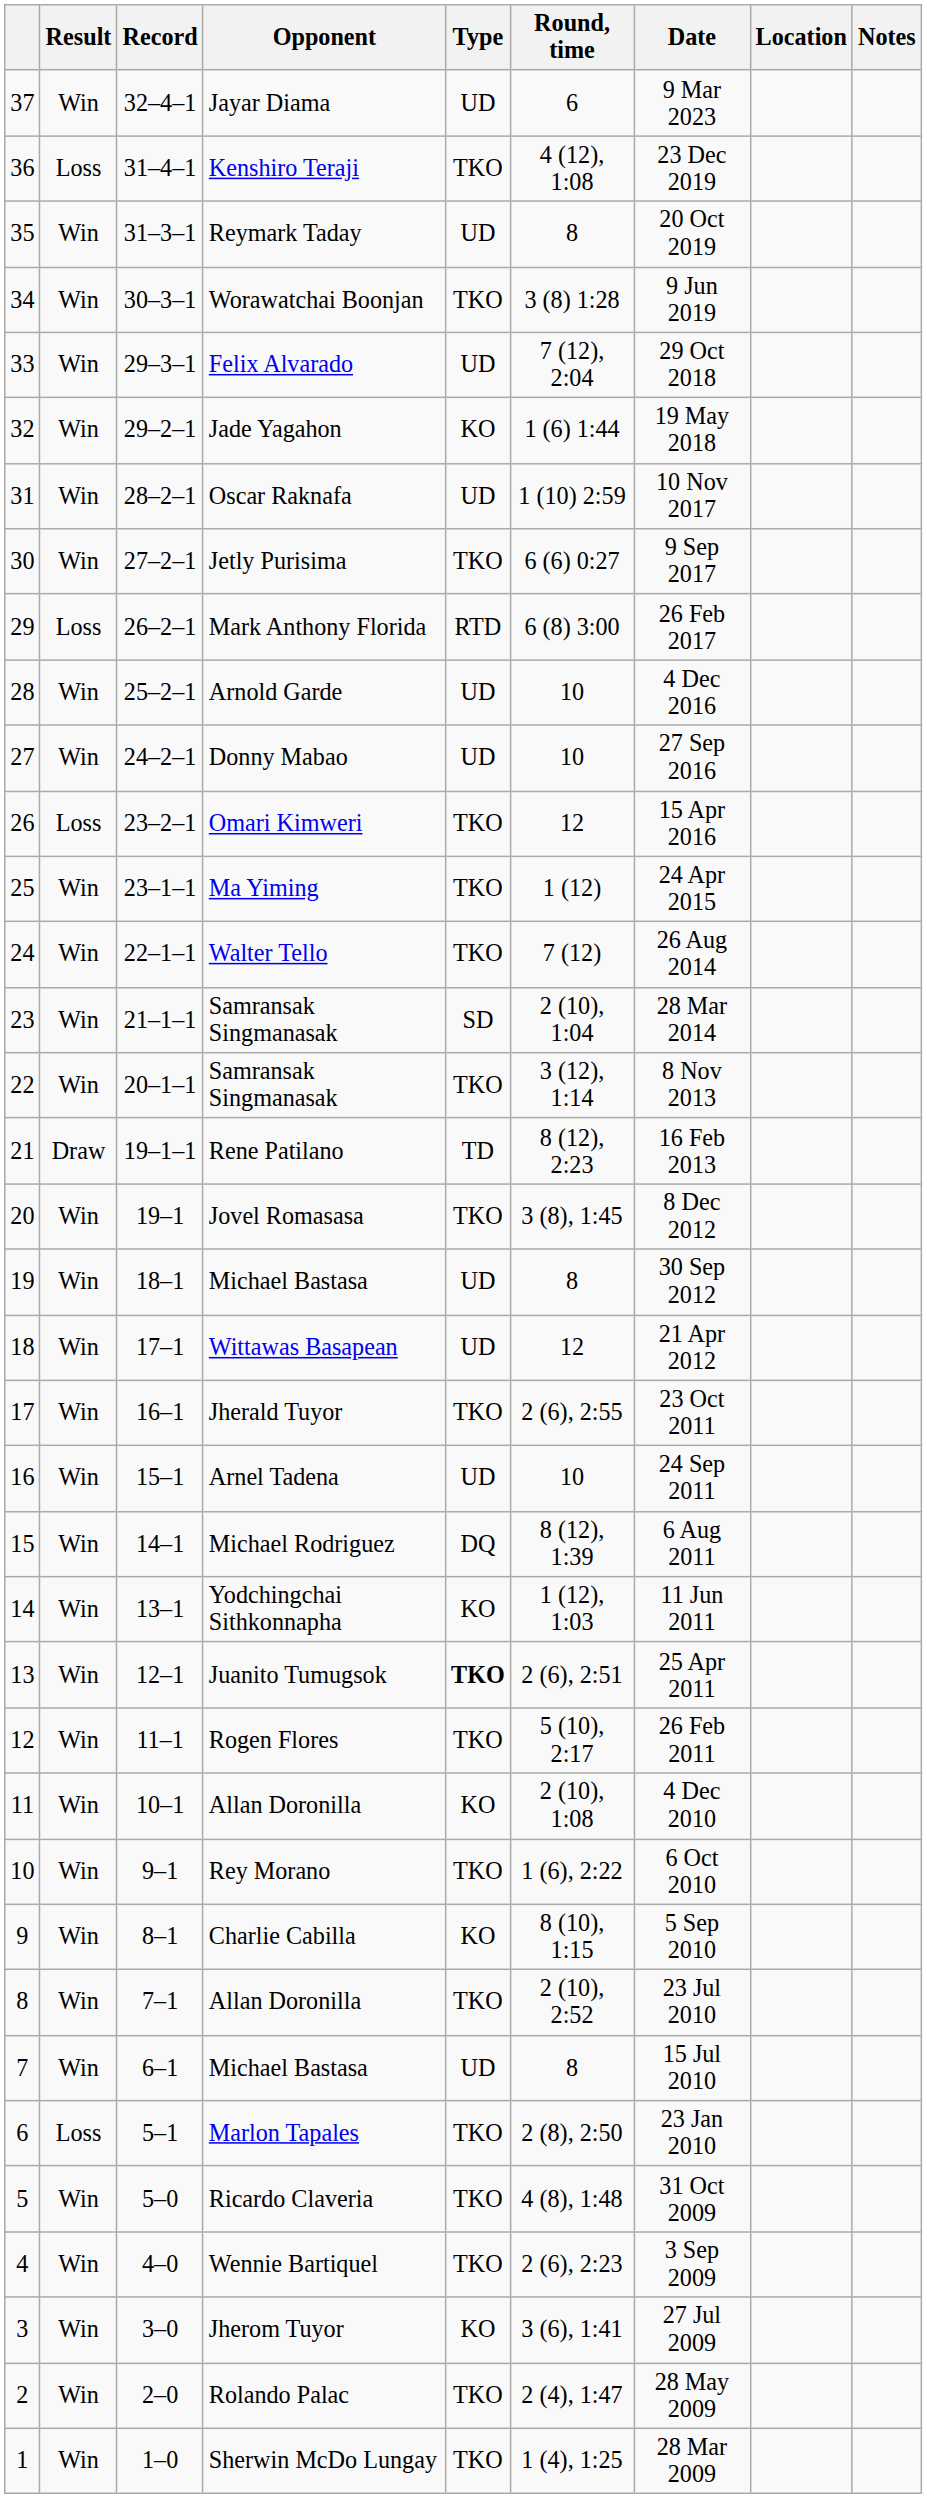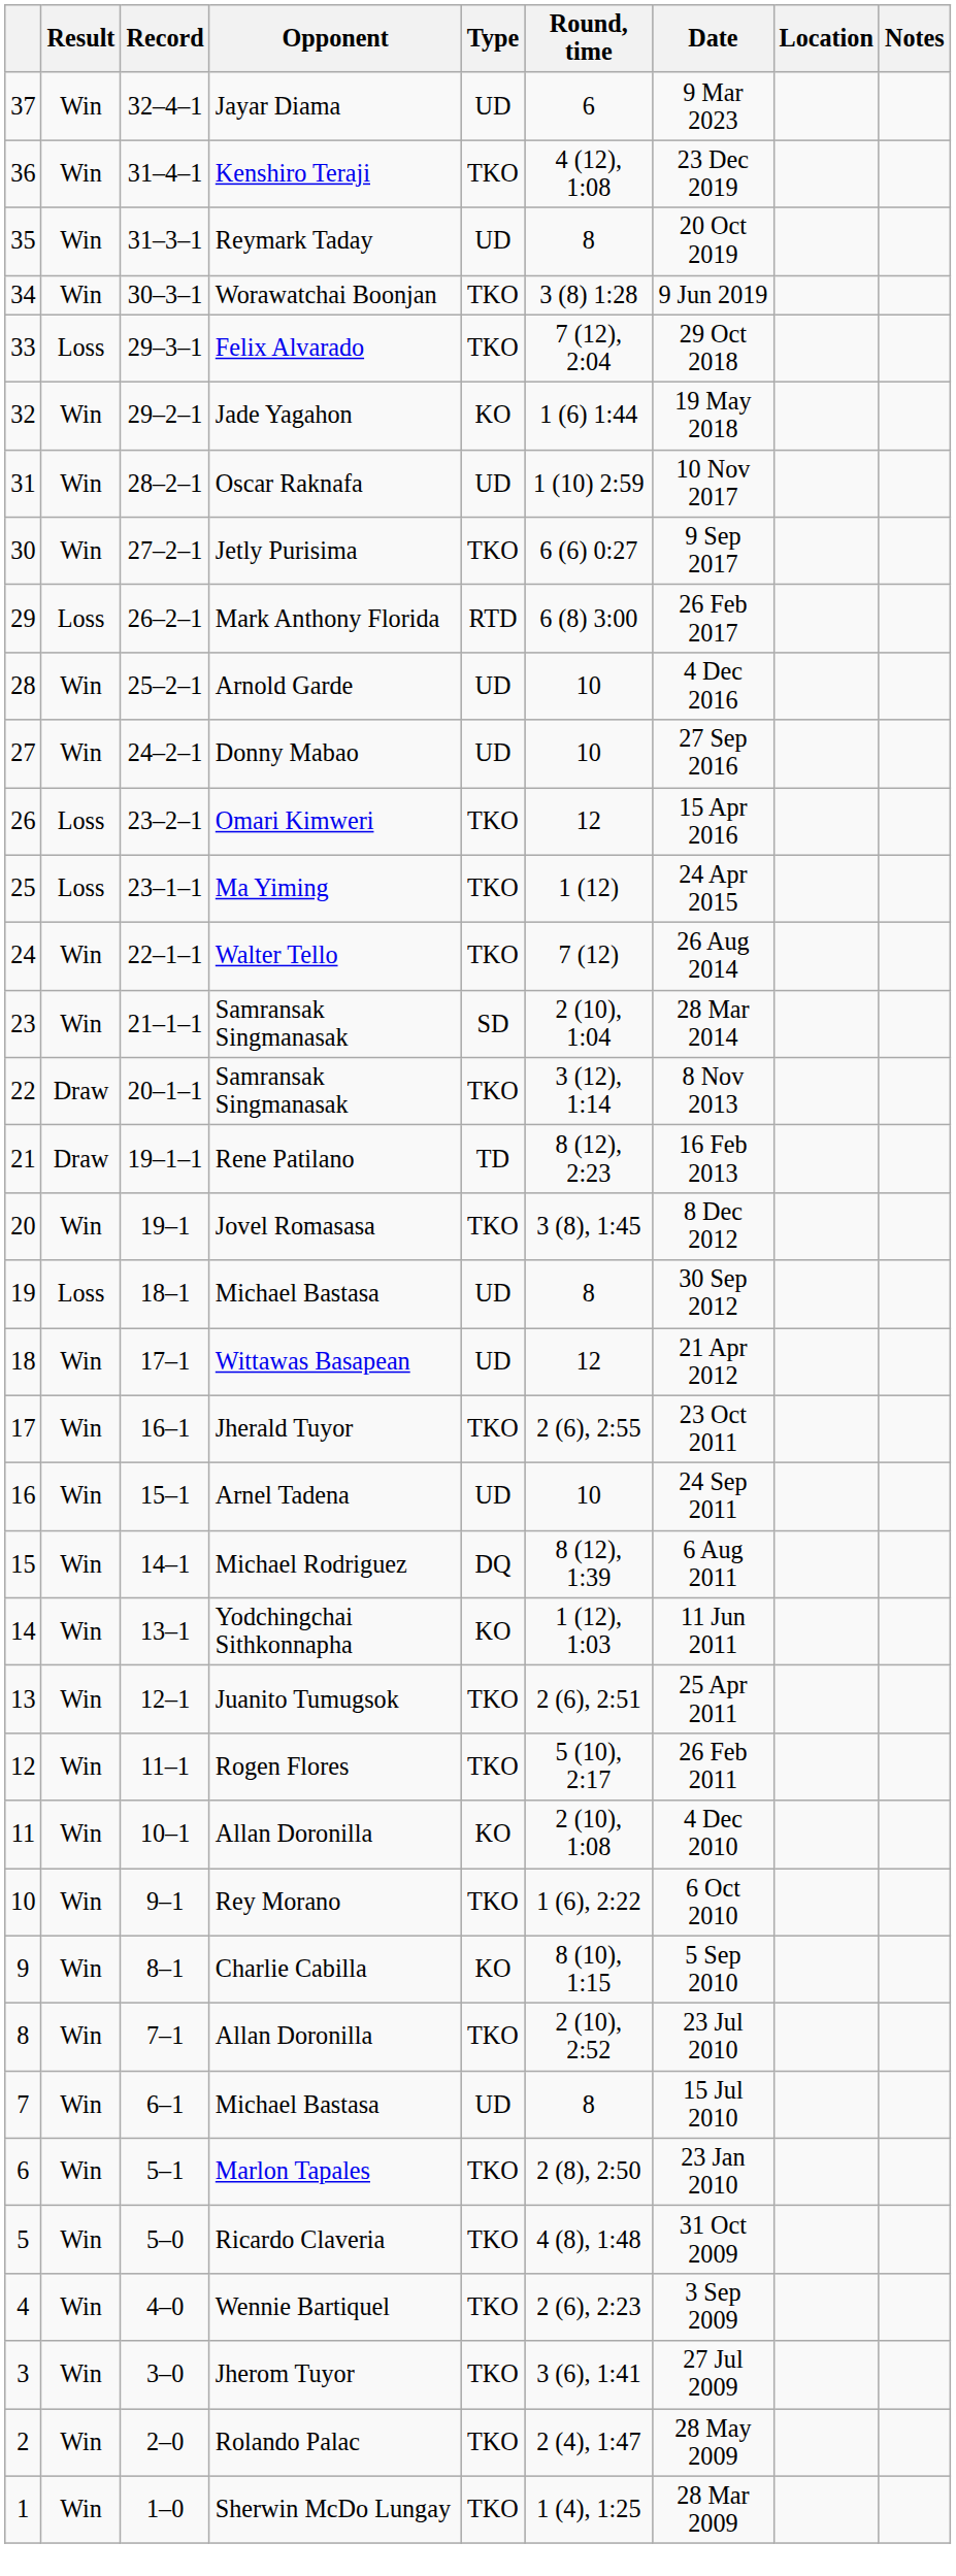Kenshiro Teraji | Result: Loss -> Win
Felix Alvarado | Result: Win -> Loss
Felix Alvarado | Type: UD -> TKO
Ma Yiming | Result: Win -> Loss
22 / Samransak Singmanasak | Result: Win -> Draw
19 / Michael Bastasa | Result: Win -> Loss
Juanito Tumugsok | Type: bold -> normal
Marlon Tapales | Result: Loss -> Win
Jherom Tuyor | Type: KO -> TKO
